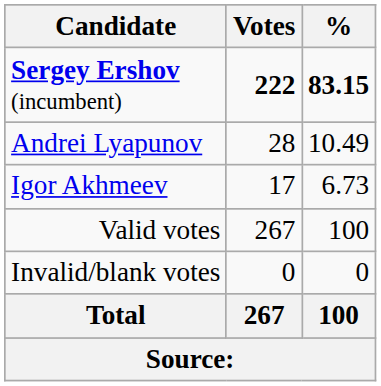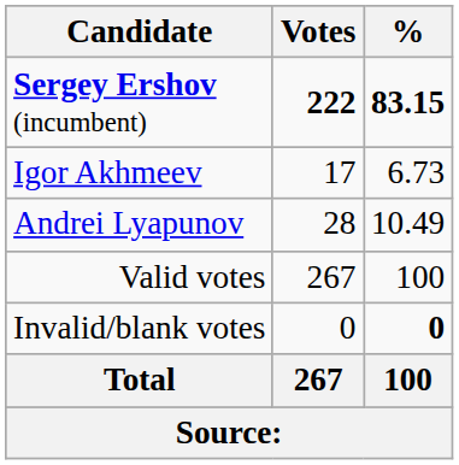rows swapped: Andrei Lyapunov <-> Igor Akhmeev
Invalid/blank votes | %: normal -> bold
